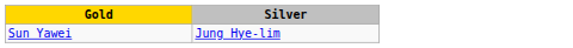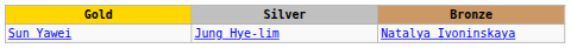+ column: Bronze | Natalya Ivoninskaya
